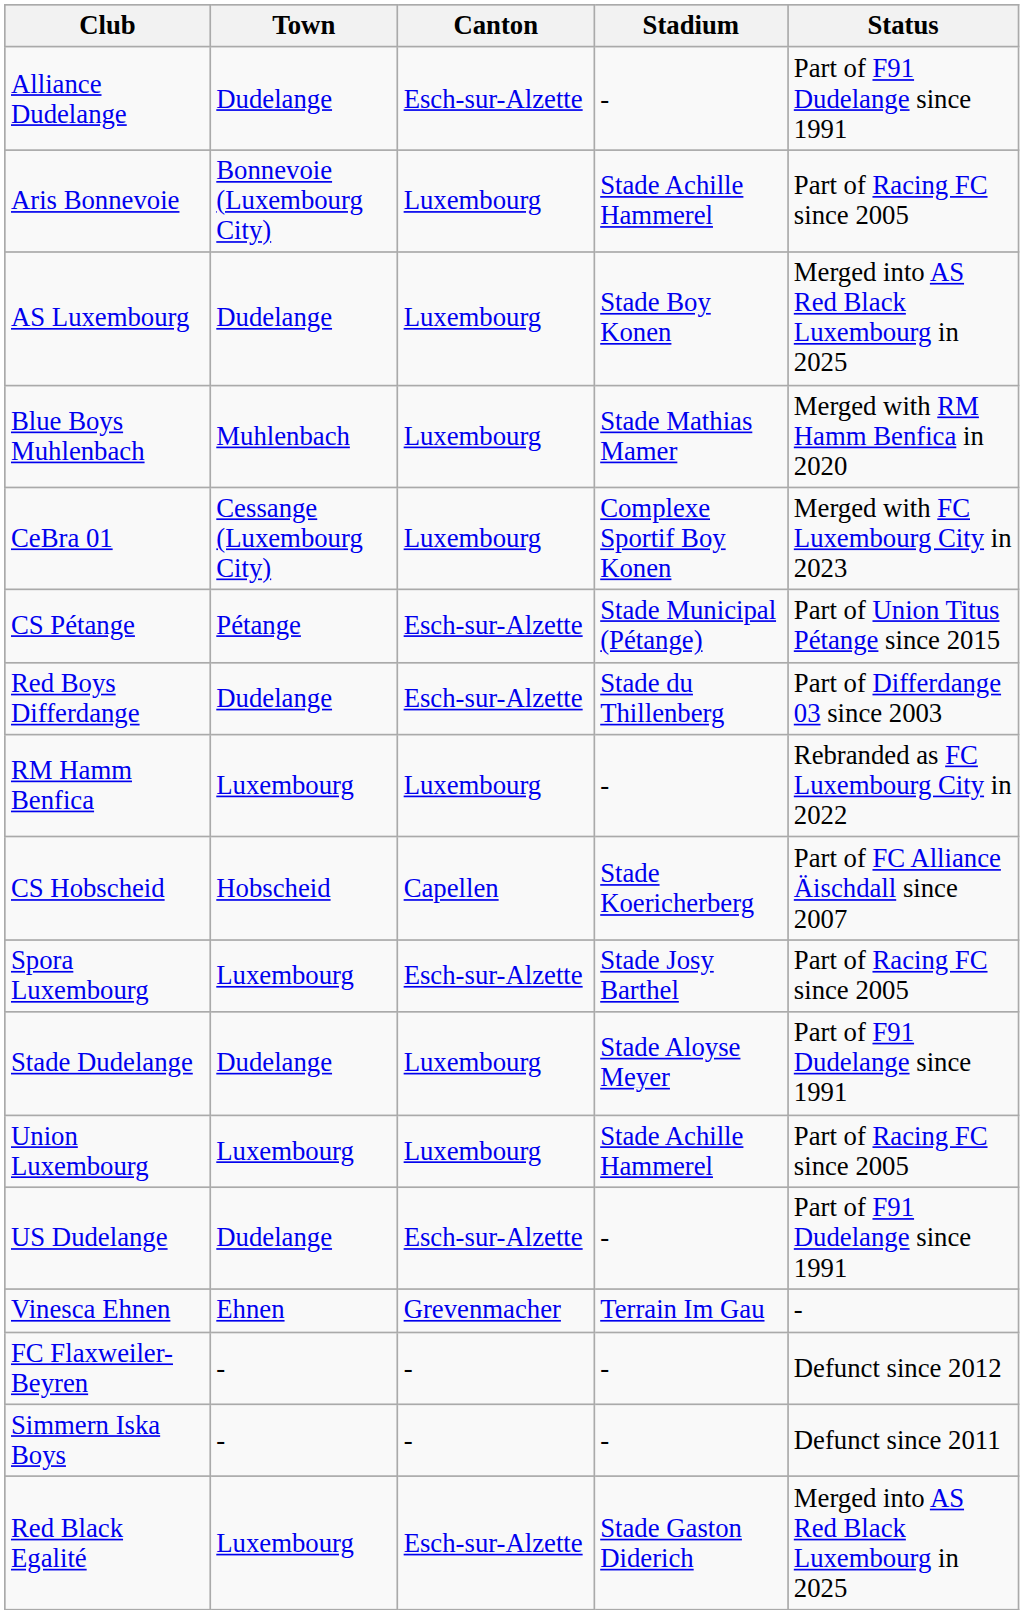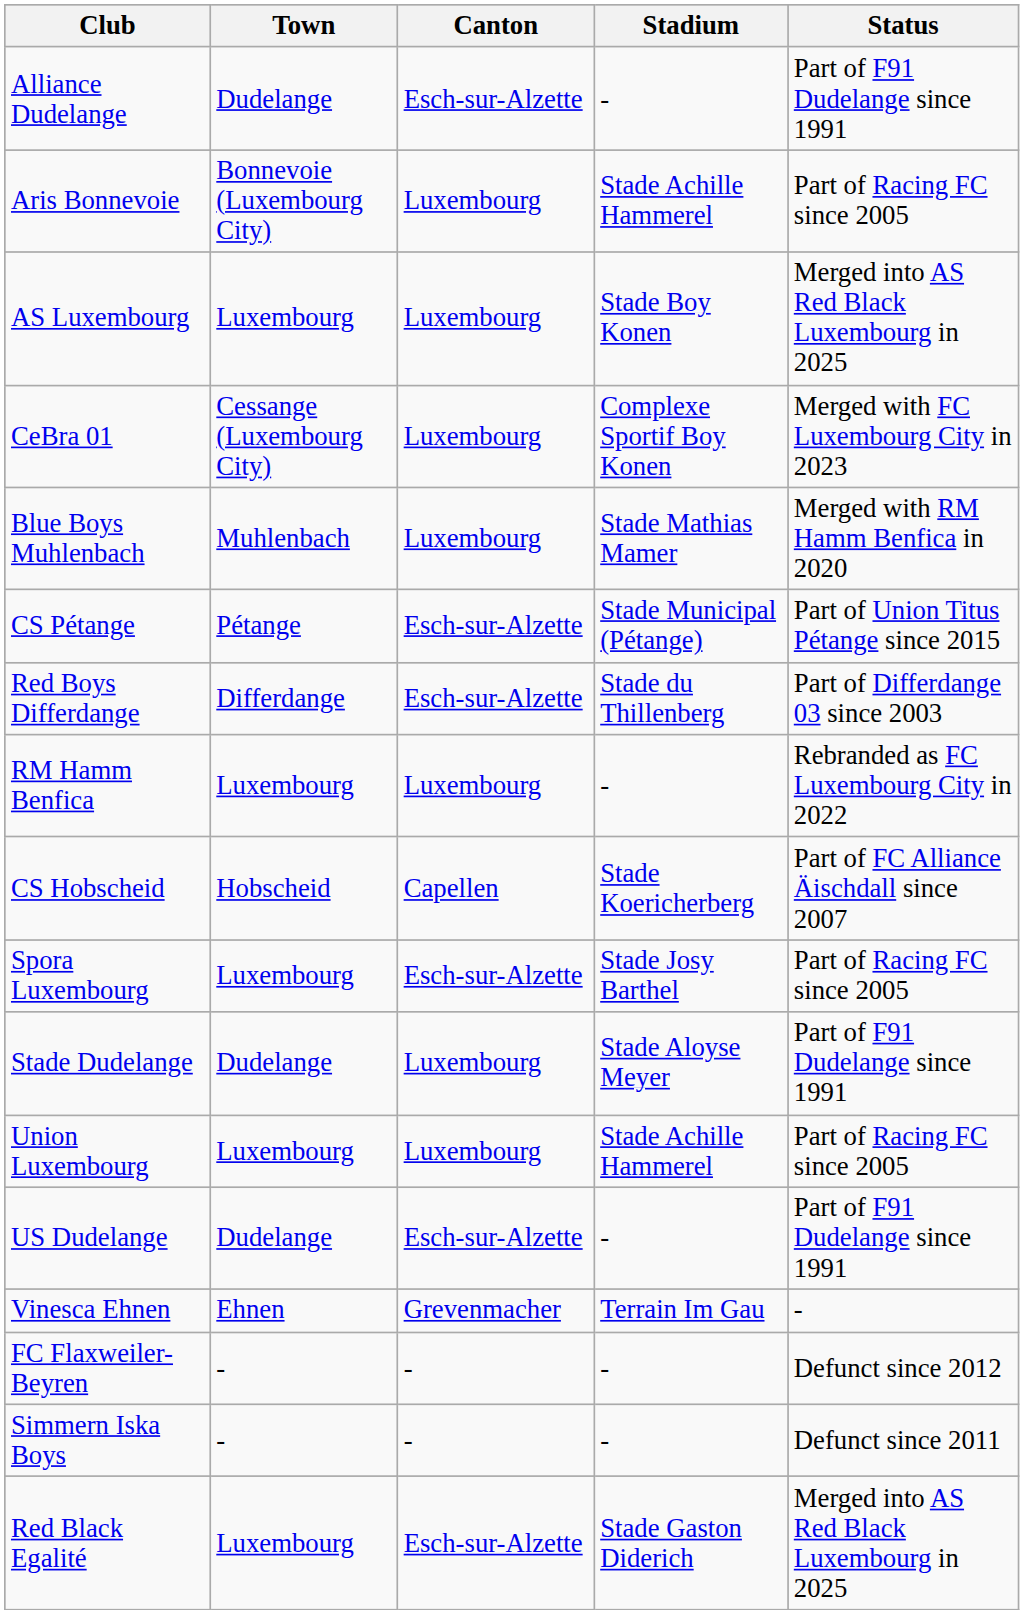AS Luxembourg | Town: Dudelange -> Luxembourg
rows swapped: Blue Boys Muhlenbach <-> CeBra 01
Red Boys Differdange | Town: Dudelange -> Differdange
